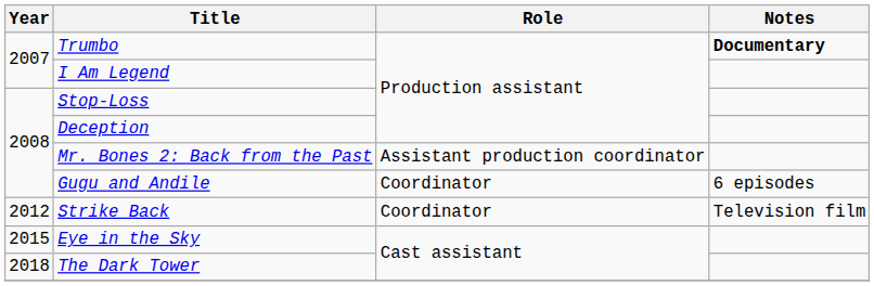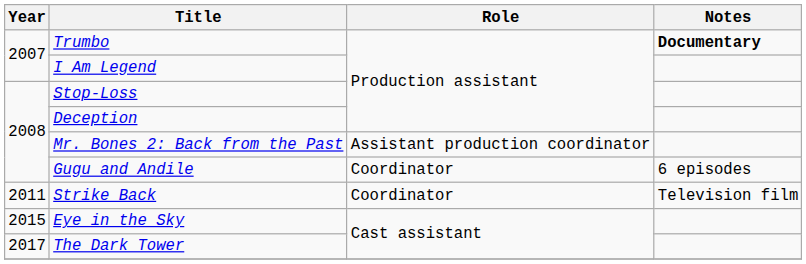Strike Back | Year: 2012 -> 2011
The Dark Tower | Year: 2018 -> 2017
